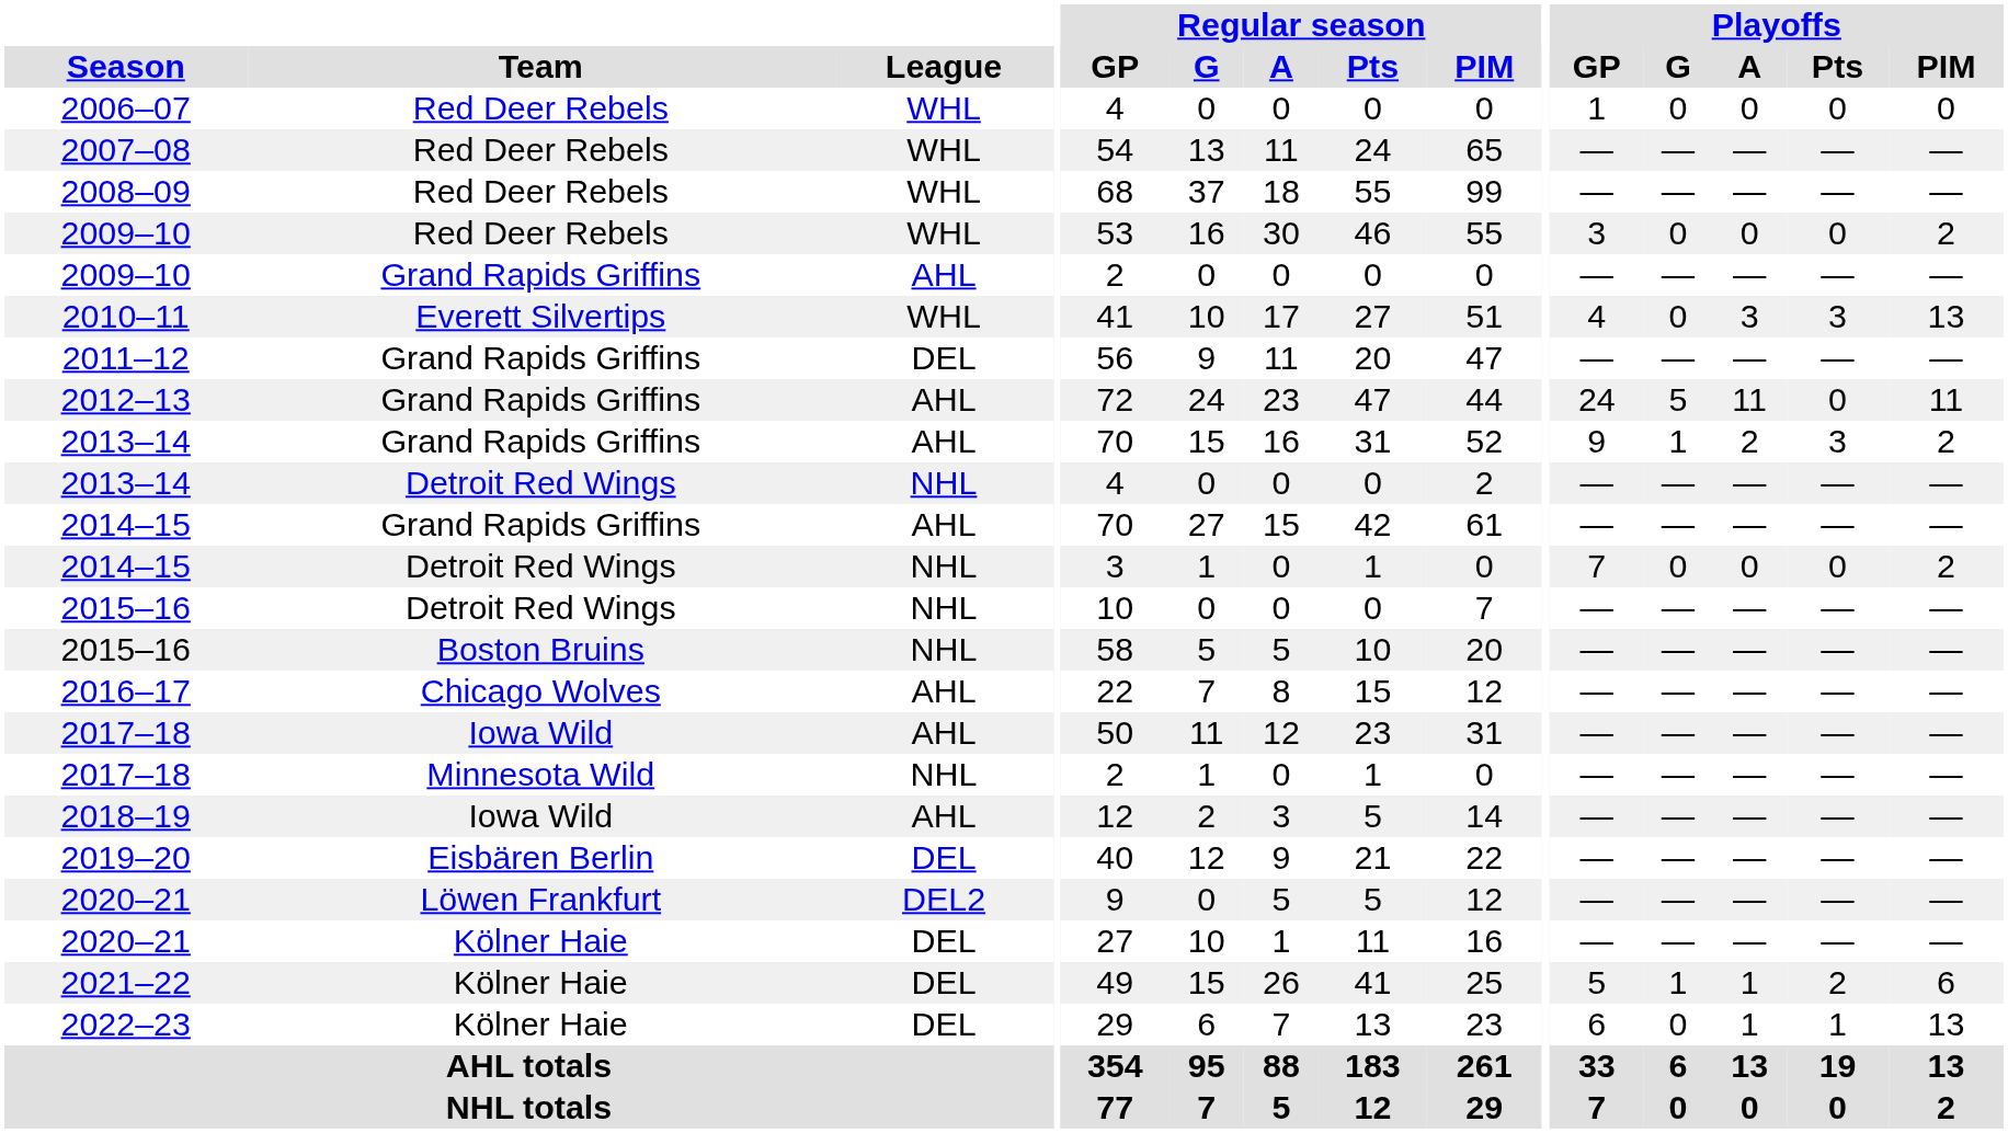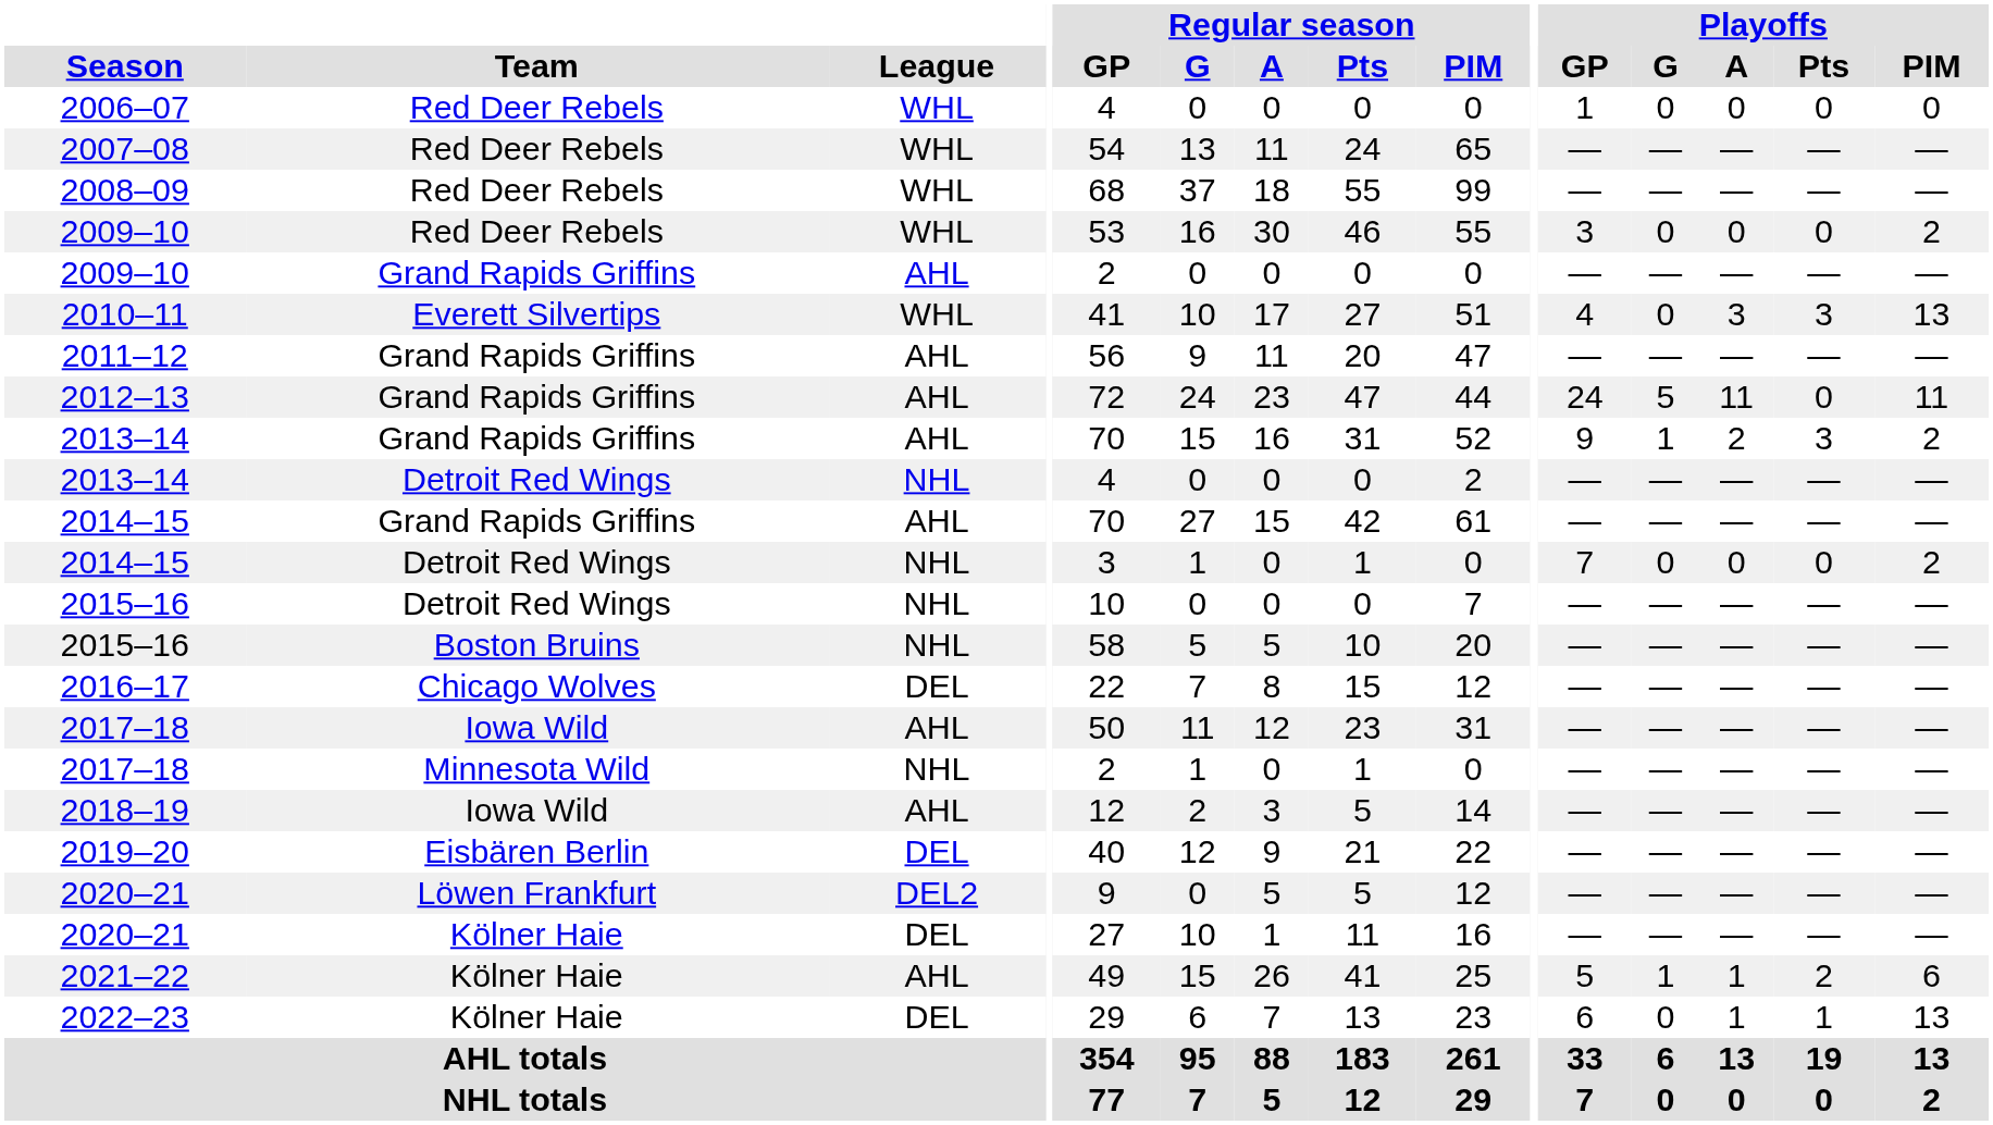2011–12 | League: DEL -> AHL
2016–17 | League: AHL -> DEL
2021–22 | League: DEL -> AHL
